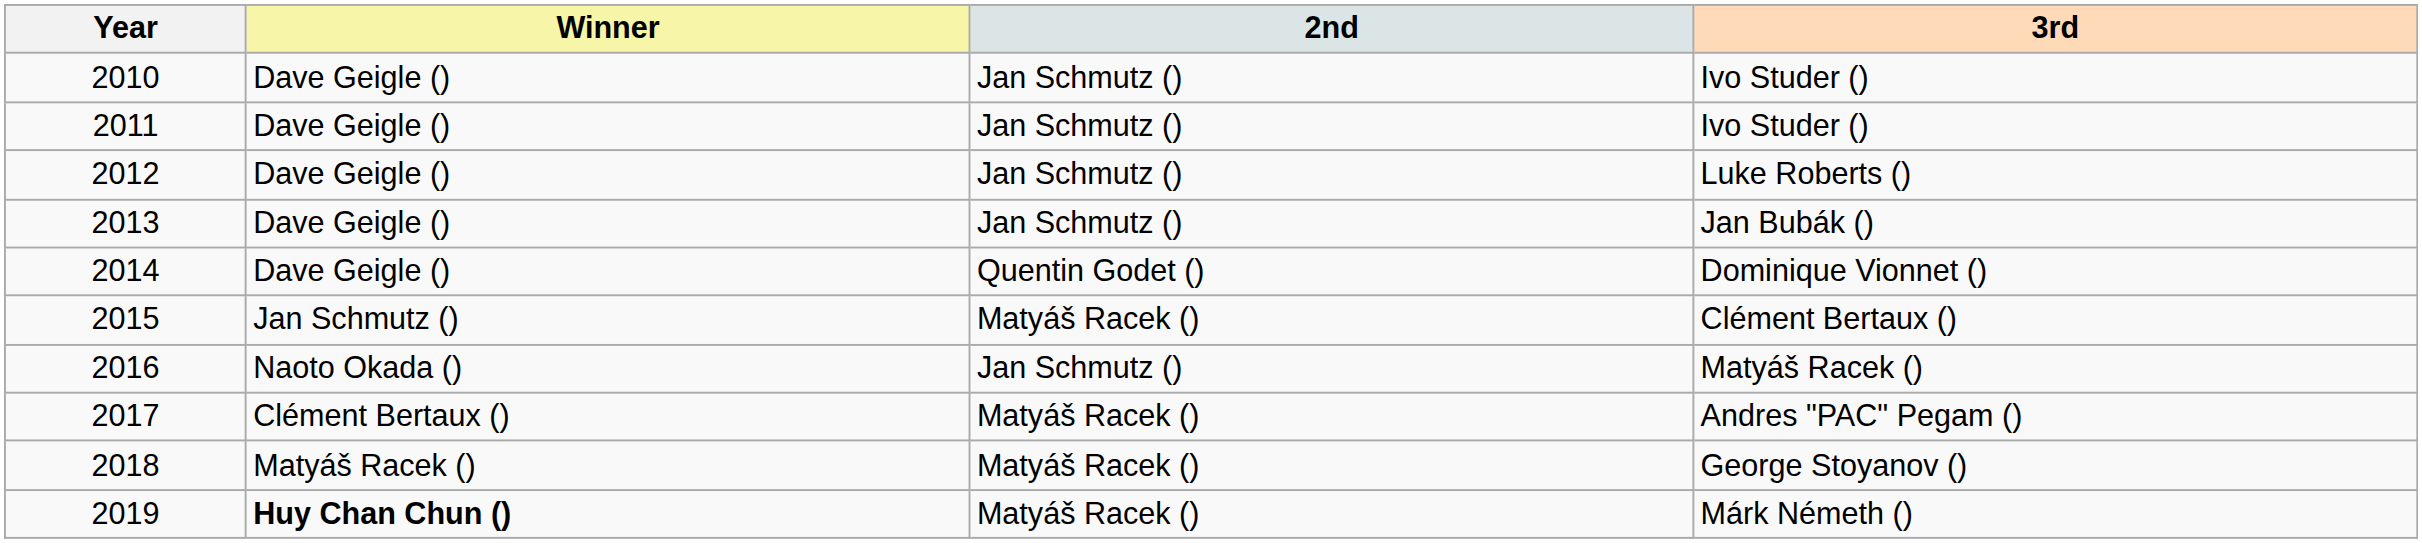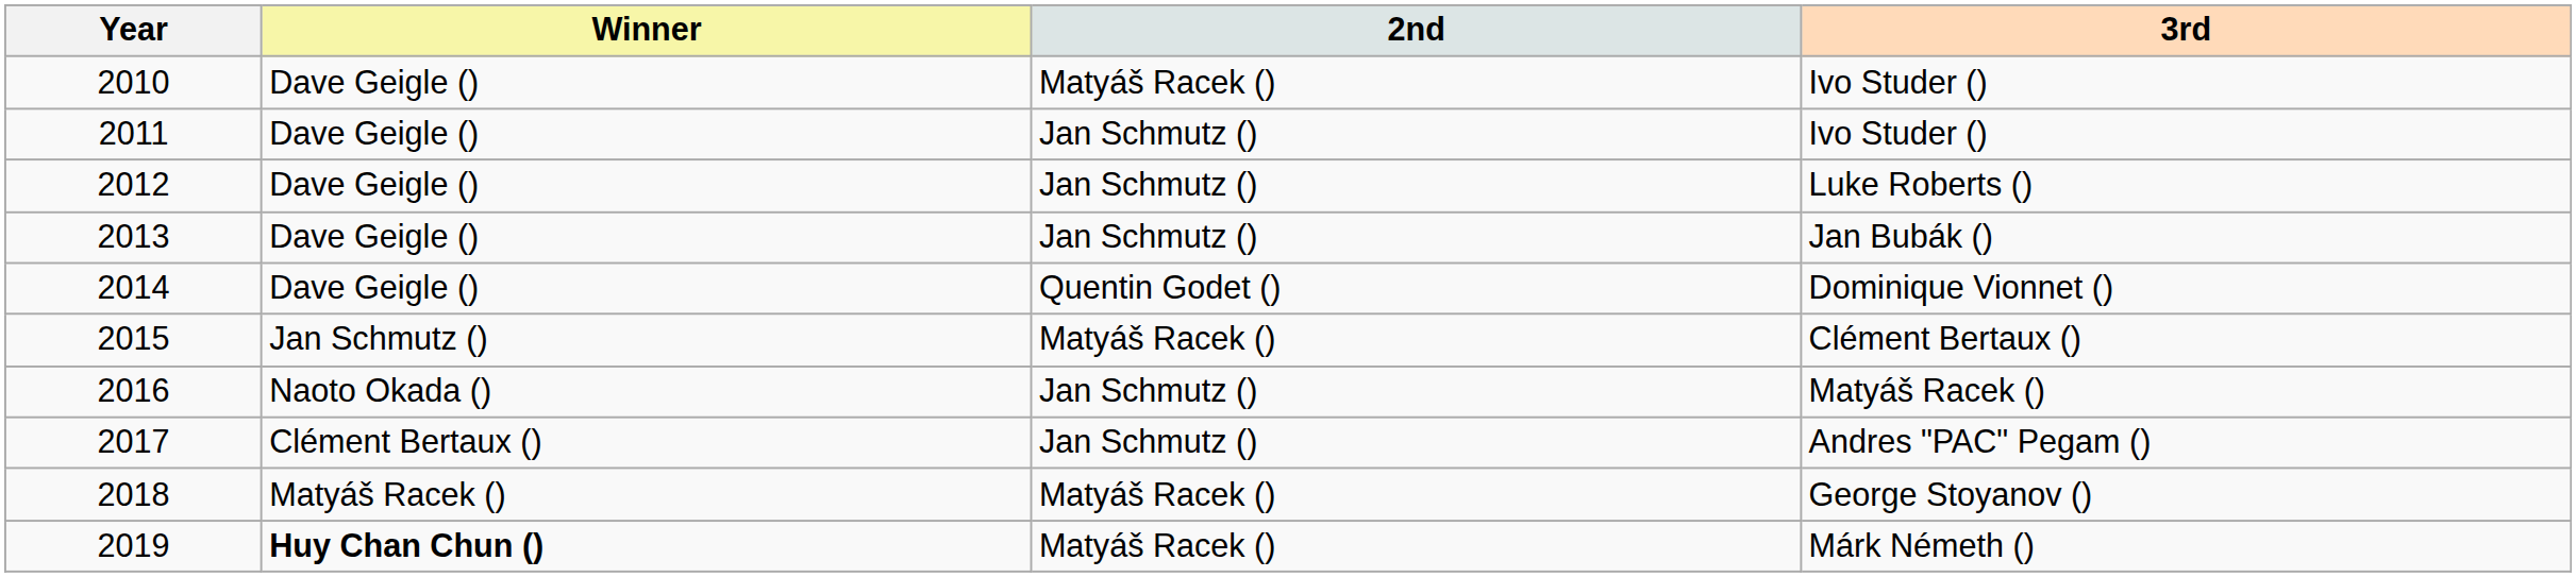2010 / Ivo Studer () | 2nd: Jan Schmutz () -> Matyáš Racek ()
Andres "PAC" Pegam () | 2nd: Matyáš Racek () -> Jan Schmutz ()
